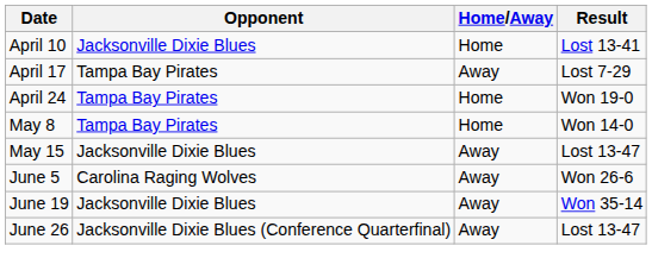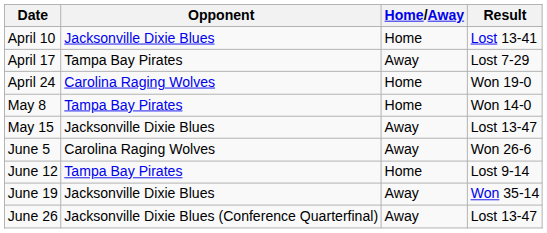April 24 | Opponent: Tampa Bay Pirates -> Carolina Raging Wolves
+ row: June 12 | Tampa Bay Pirates | Home | Lost 9-14
